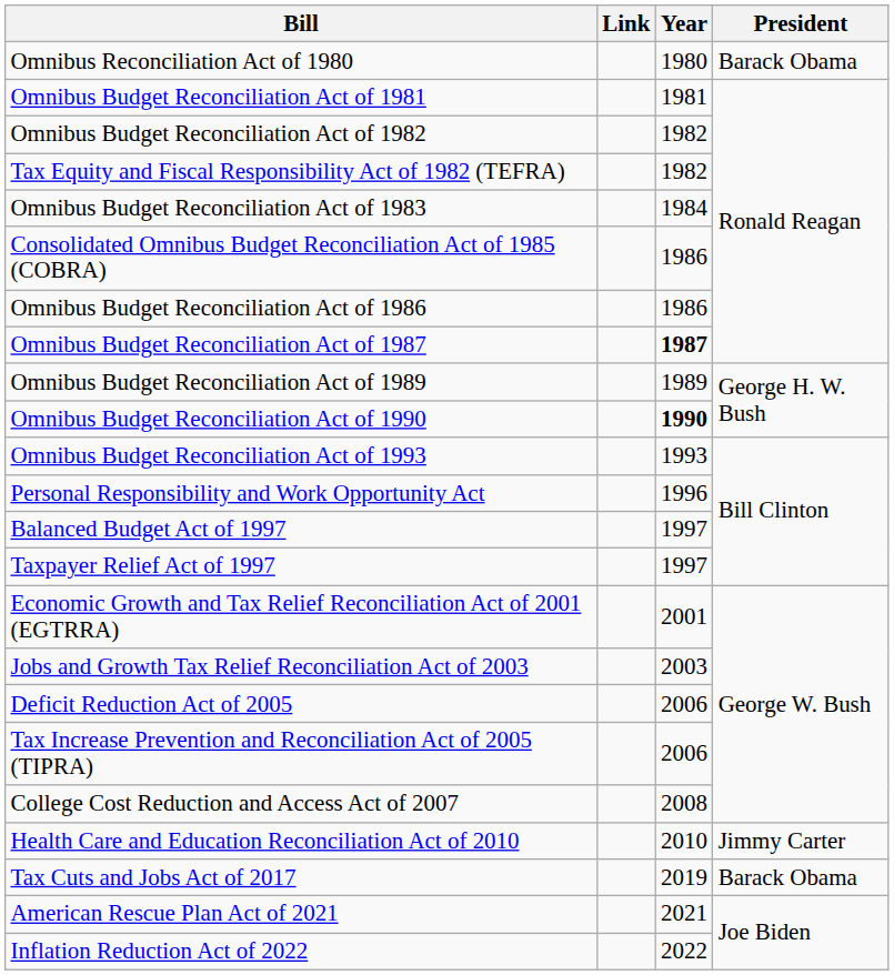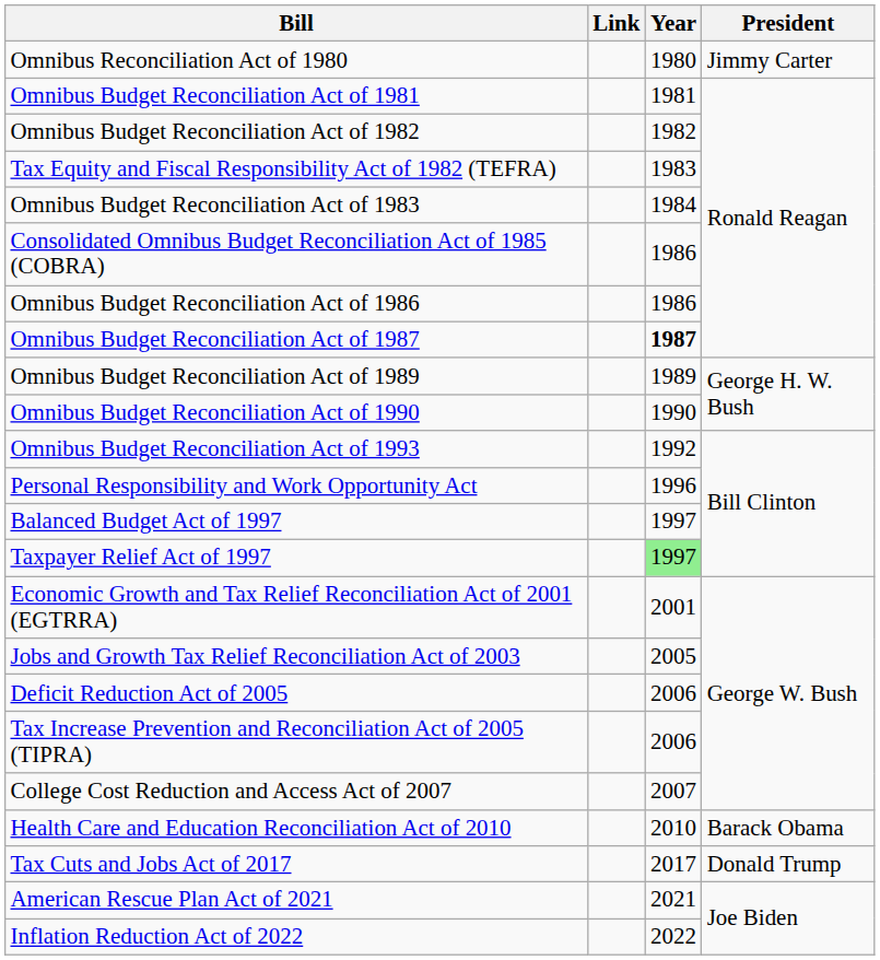Omnibus Reconciliation Act of 1980 | President: Barack Obama -> Jimmy Carter
Tax Equity and Fiscal Responsibility Act of 1982 (TEFRA) | Year: 1982 -> 1983
Omnibus Budget Reconciliation Act of 1990 | Year: bold -> normal
Omnibus Budget Reconciliation Act of 1993 | Year: 1993 -> 1992
Taxpayer Relief Act of 1997 | Year: no background -> lightgreen background
Jobs and Growth Tax Relief Reconciliation Act of 2003 | Year: 2003 -> 2005
College Cost Reduction and Access Act of 2007 | Year: 2008 -> 2007
Health Care and Education Reconciliation Act of 2010 | President: Jimmy Carter -> Barack Obama
Tax Cuts and Jobs Act of 2017 | Year: 2019 -> 2017
Tax Cuts and Jobs Act of 2017 | President: Barack Obama -> Donald Trump
